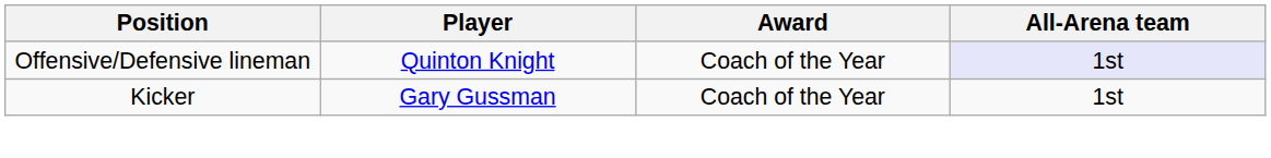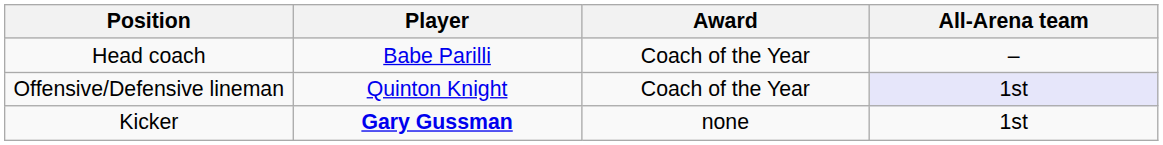+ row: Head coach | Babe Parilli | Coach of the Year | –
Kicker | Player: normal -> bold
Kicker | Award: Coach of the Year -> none
